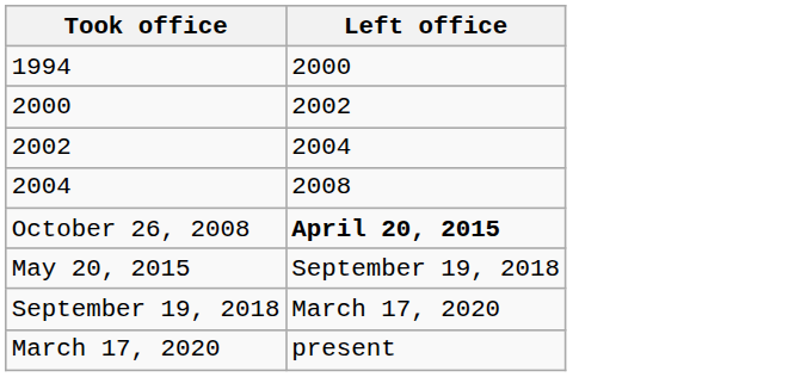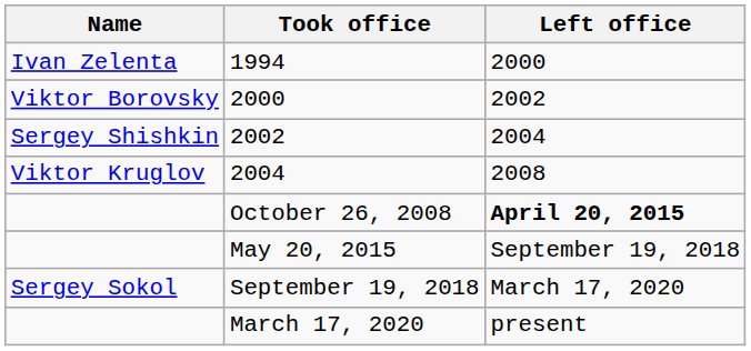+ column: Name | Ivan Zelenta | Viktor Borovsky | Sergey Shishkin | Viktor Kruglov | Sergey Sokol
